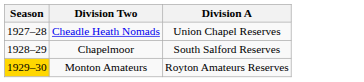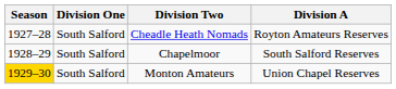+ column: Division One | South Salford | South Salford | South Salford
Cheadle Heath Nomads | Division A: Union Chapel Reserves -> Royton Amateurs Reserves
Monton Amateurs | Division A: Royton Amateurs Reserves -> Union Chapel Reserves
